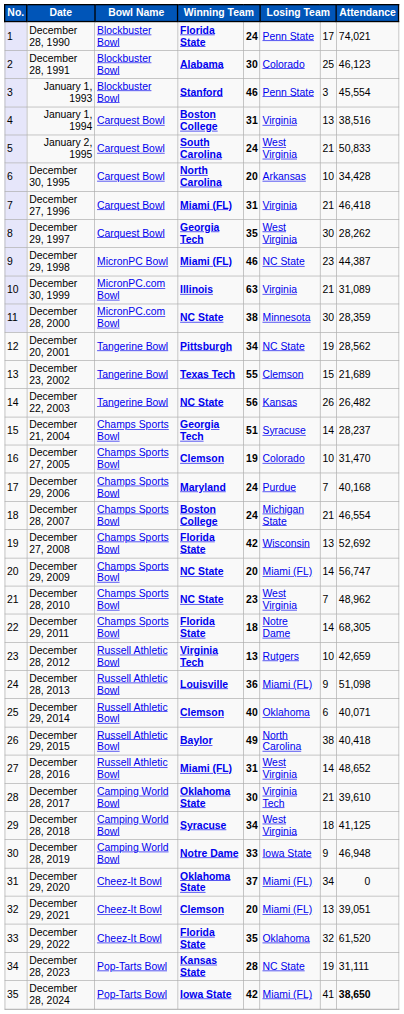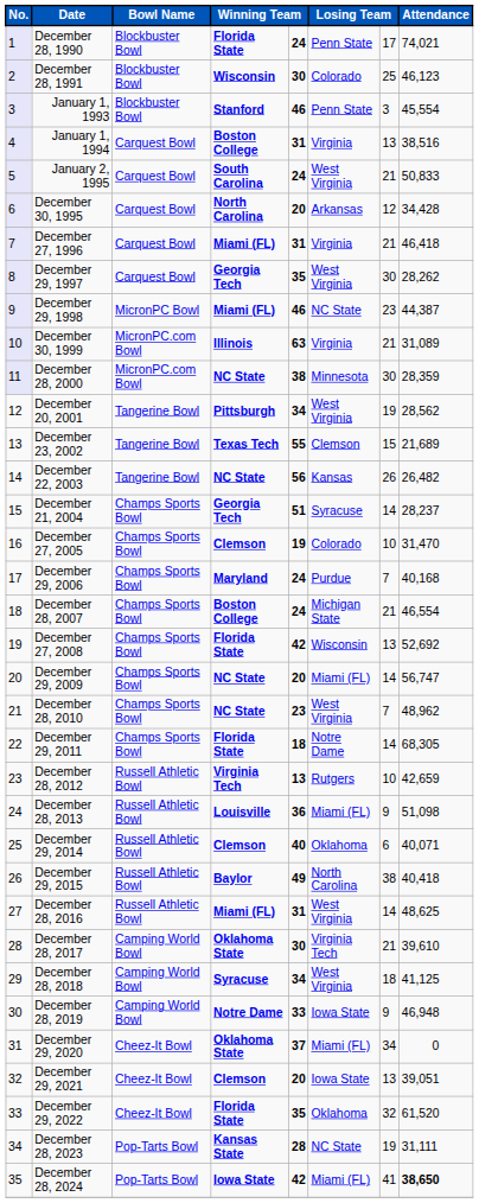December 28, 1991 | column 4: Alabama -> Wisconsin
December 30, 1995 | column 7: 10 -> 12
December 20, 2001 | column 6: NC State -> West Virginia
December 28, 2016 | Attendance: 48,652 -> 48,625
December 29, 2021 | column 6: Miami (FL) -> Iowa State
